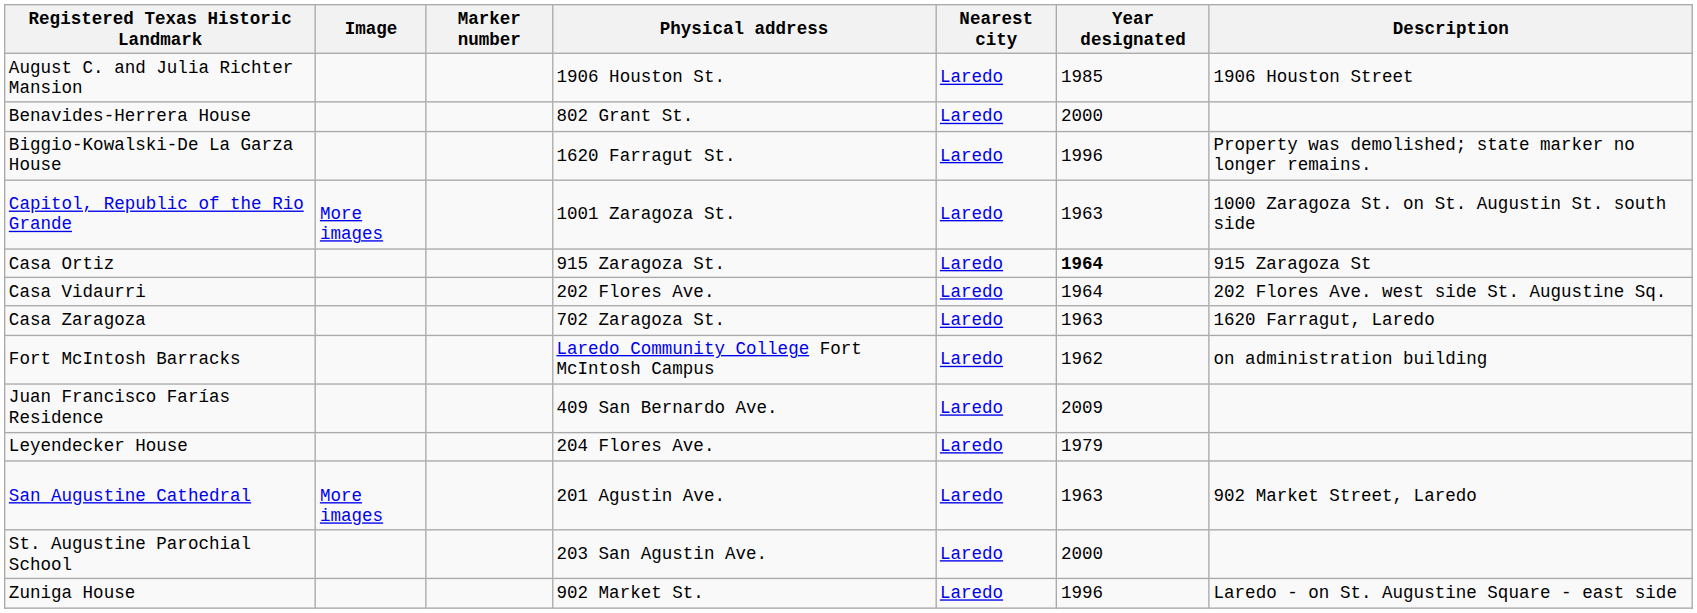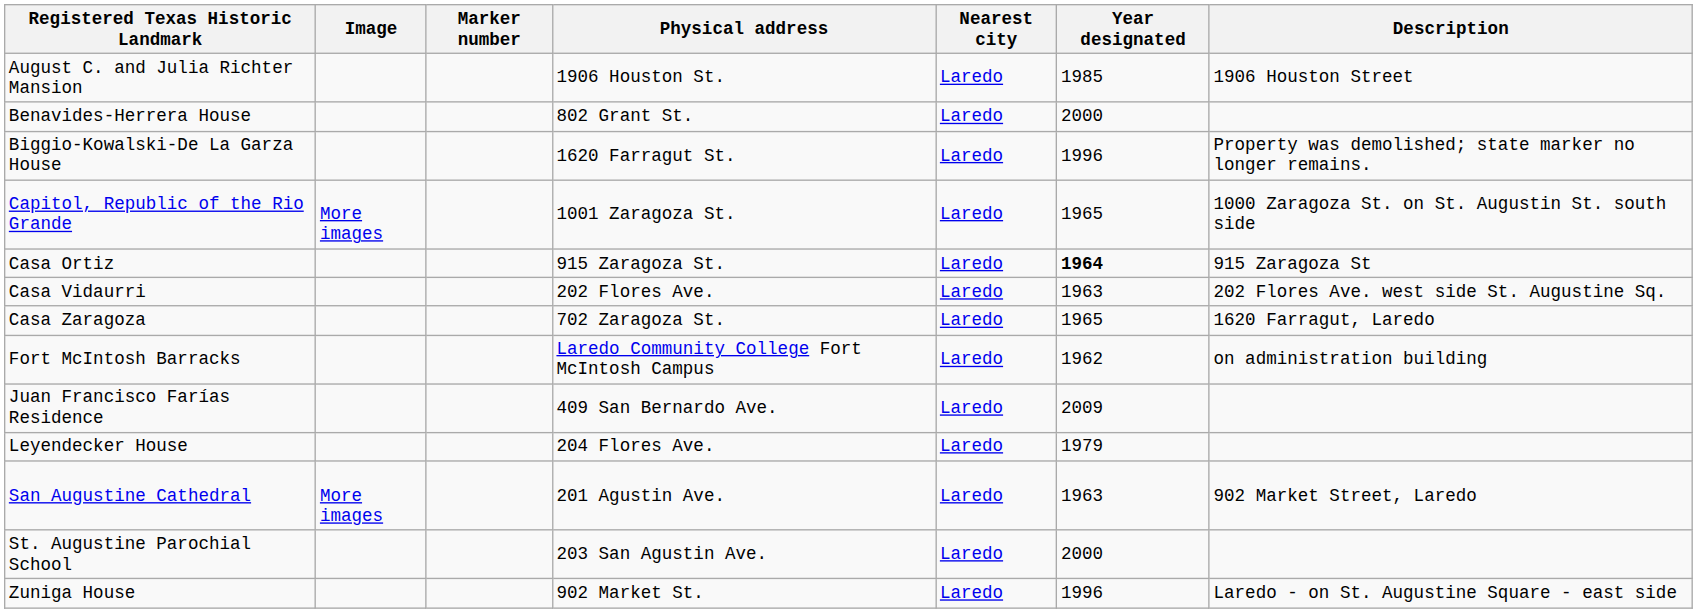Capitol, Republic of the Rio Grande | Year designated: 1963 -> 1965
Casa Vidaurri | Year designated: 1964 -> 1963
Casa Zaragoza | Year designated: 1963 -> 1965
